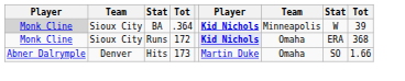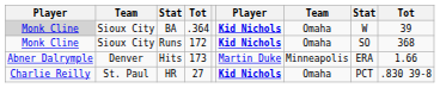BA | column 7: Minneapolis -> Omaha
Runs | column 6: lavender background -> no background
Runs | column 8: ERA -> SO
Hits | column 7: Omaha -> Minneapolis
Hits | column 8: SO -> ERA
+ row: Charlie Reilly | St. Paul | HR | 27 | Kid Nichols | Omaha | PCT | .830 39-8
